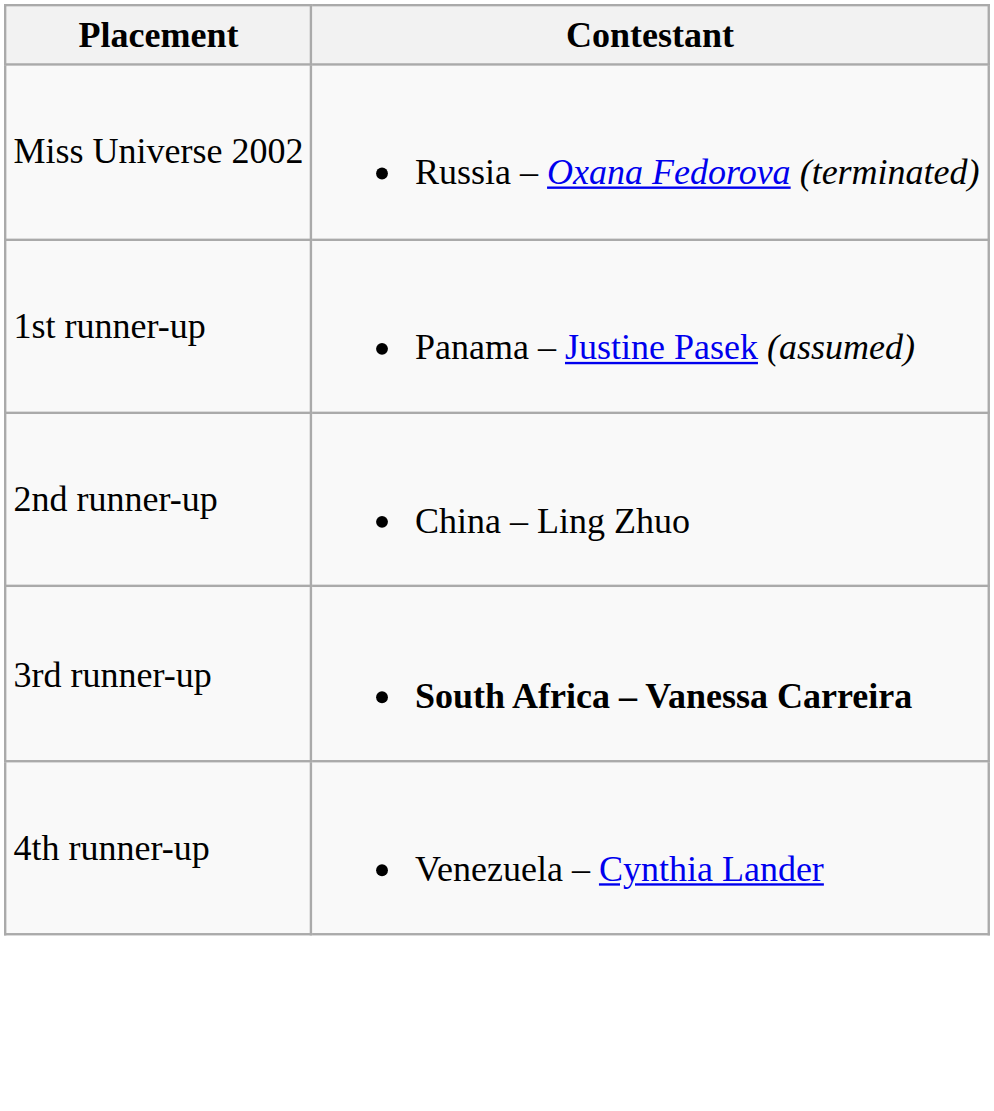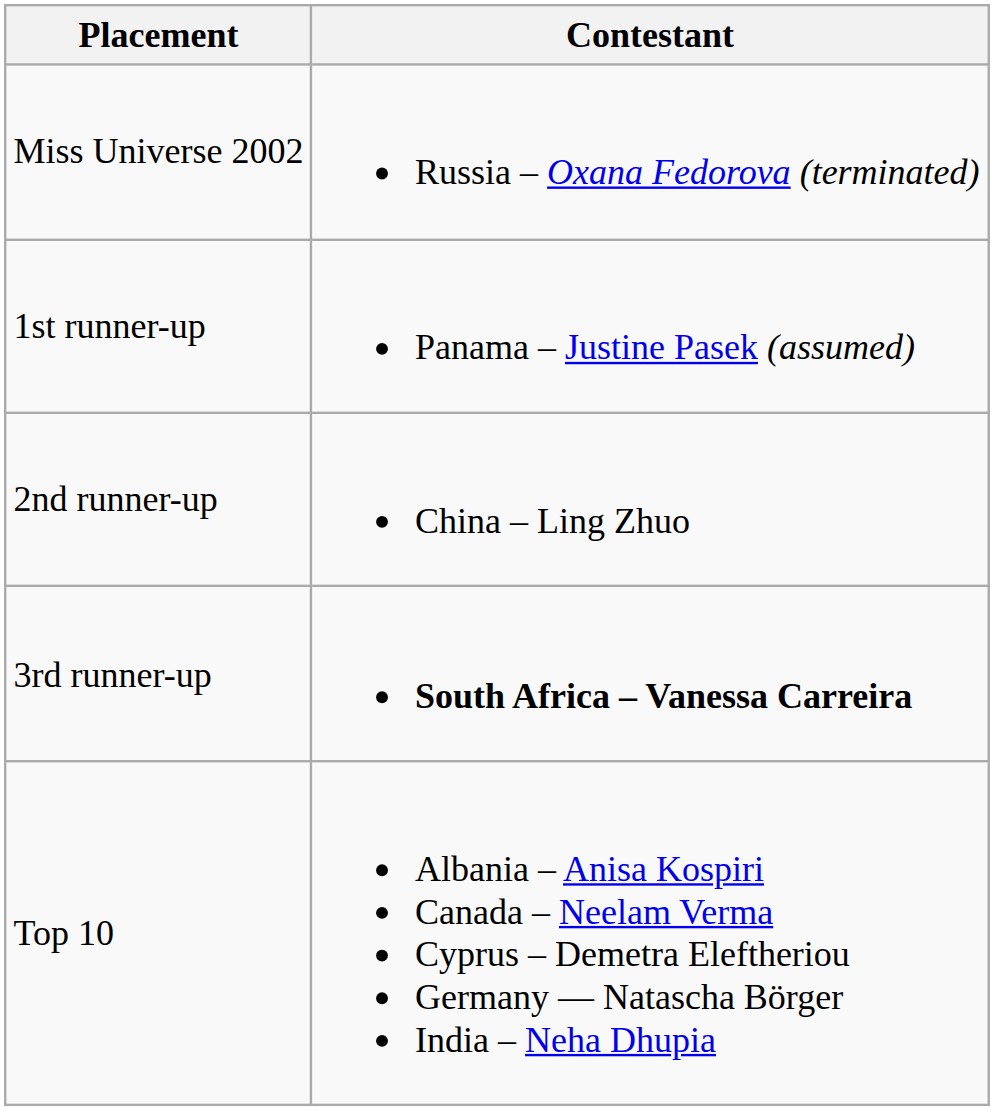- row: 4th runner-up | Venezuela – Cynthia Lander
+ row: Top 10 | Albania – Anisa Kospiri Canada – Neelam Verma Cyprus – Demetra Eleftheriou Germany — Natascha Börger India – Neha Dhupia
